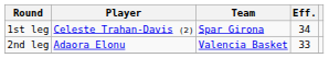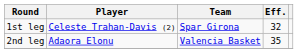1st leg | Eff.: 34 -> 32
2nd leg | Eff.: 33 -> 35
